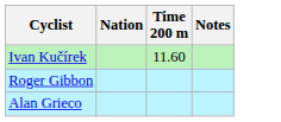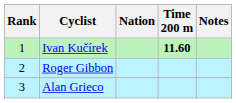+ column: Rank | 1 | 2 | 3
Ivan Kučírek | Time 200 m: normal -> bold
